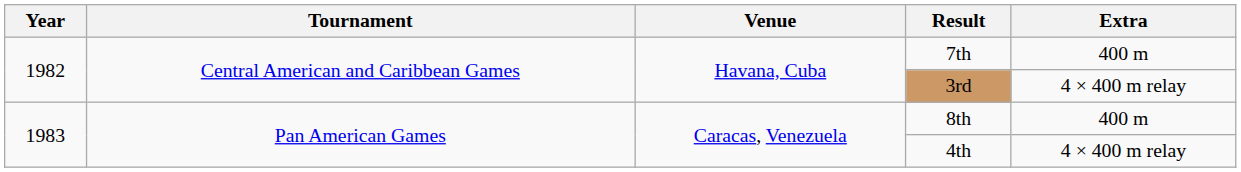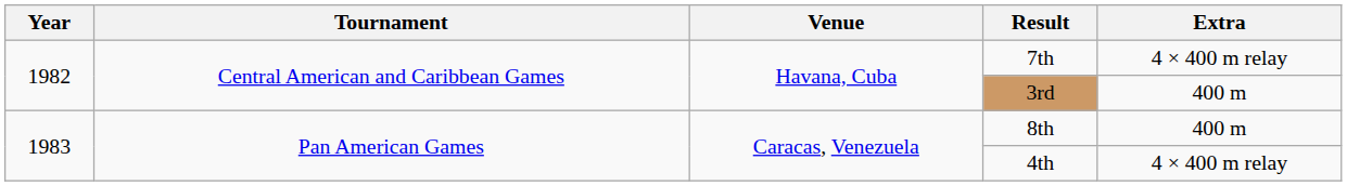7th | Extra: 400 m -> 4 × 400 m relay
3rd | Extra: 4 × 400 m relay -> 400 m
